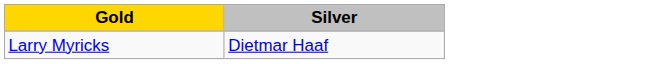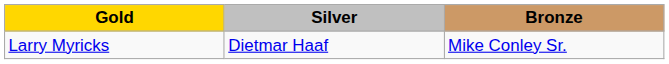+ column: Bronze | Mike Conley Sr.
